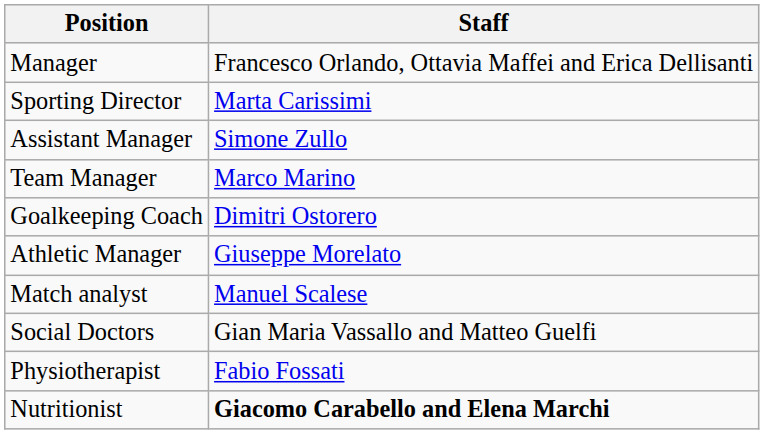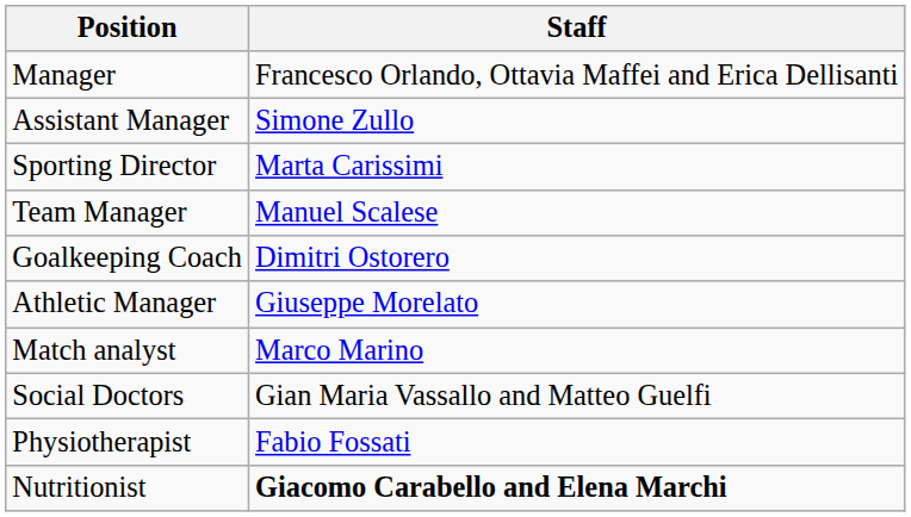rows swapped: Assistant Manager <-> Sporting Director
Team Manager | Staff: Marco Marino -> Manuel Scalese
Match analyst | Staff: Manuel Scalese -> Marco Marino
